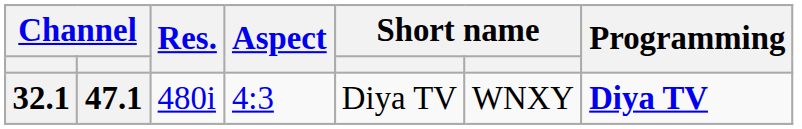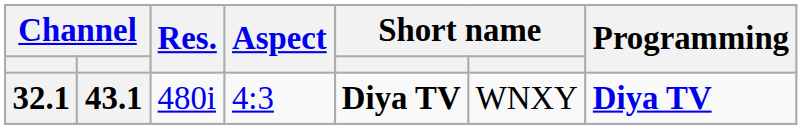32.1 | column 2: 47.1 -> 43.1
32.1 | column 5: normal -> bold
